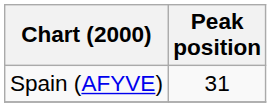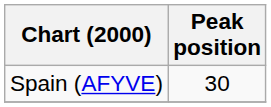Spain (AFYVE) | Peak position: 31 -> 30
